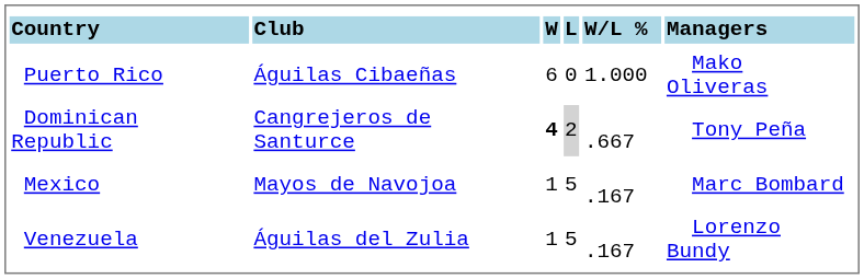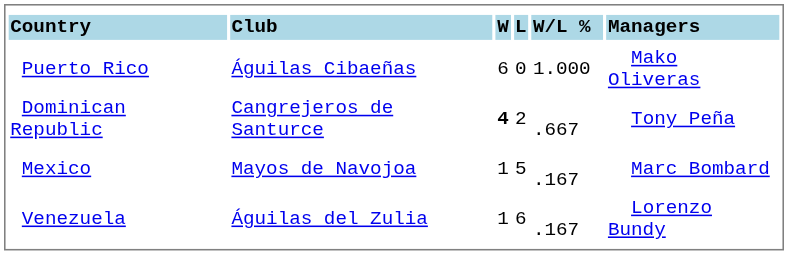Dominican Republic | column 4: lightgrey background -> no background
Venezuela | column 4: 5 -> 6
